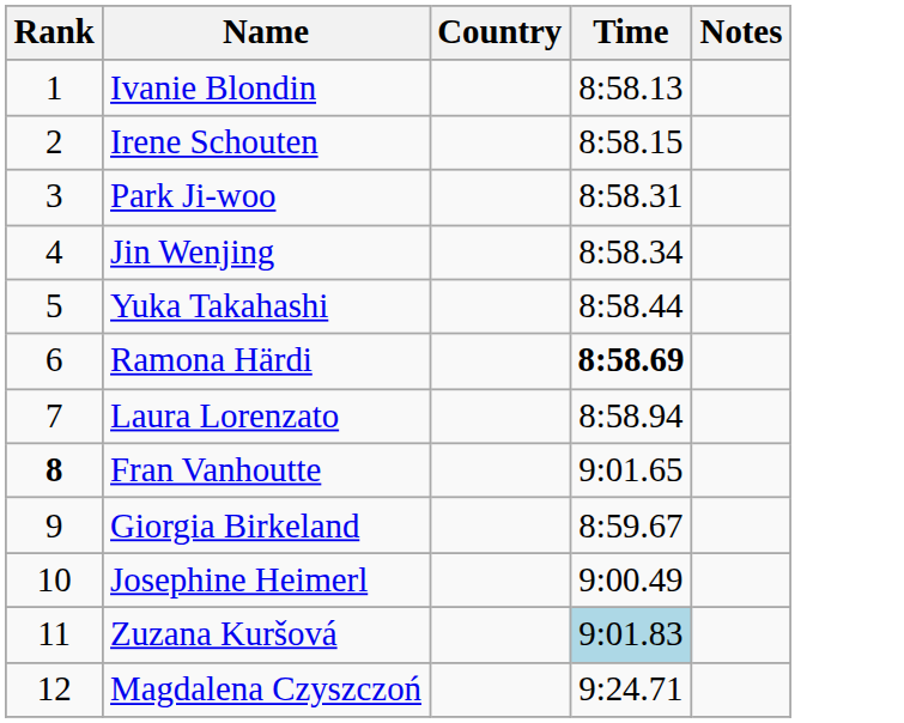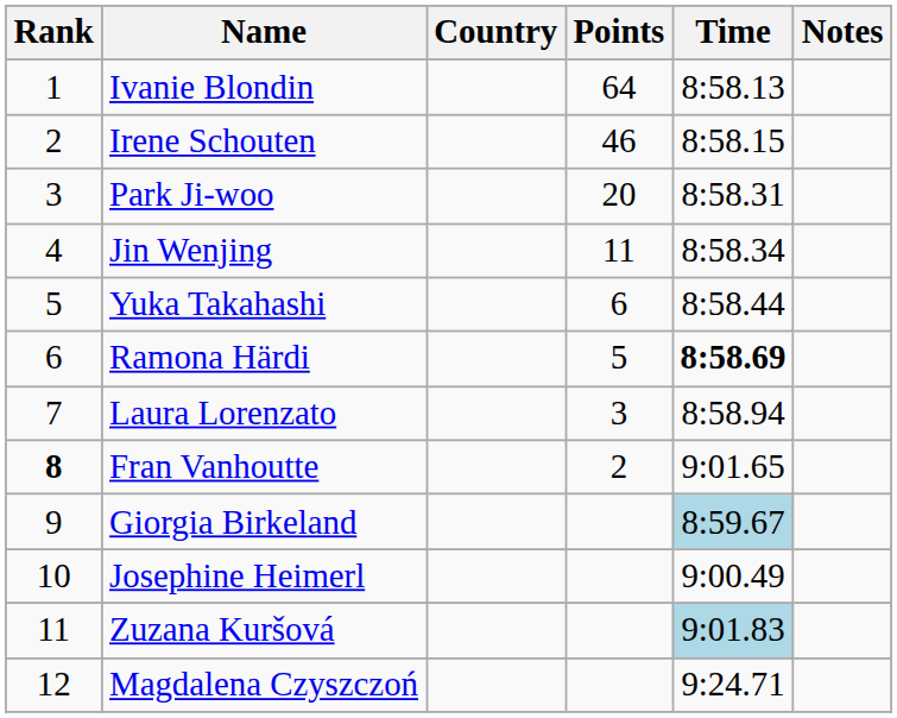+ column: Points | 64 | 46 | 20 | 11 | 6 | 5 | 3 | 2
Giorgia Birkeland | Time: no background -> lightblue background
